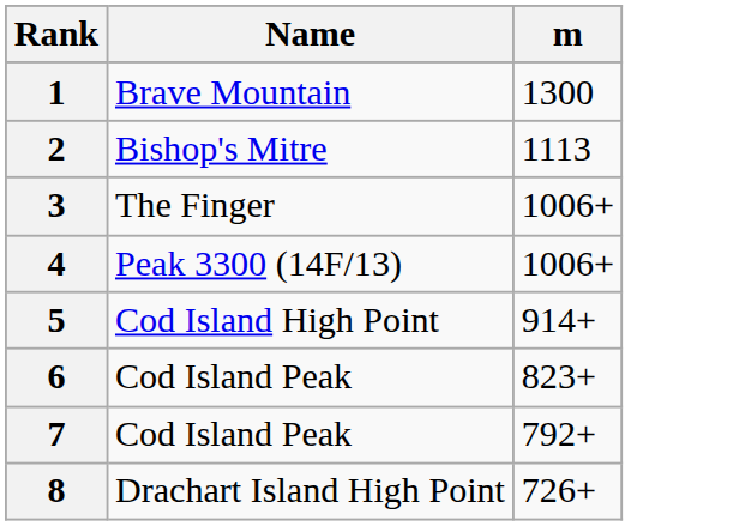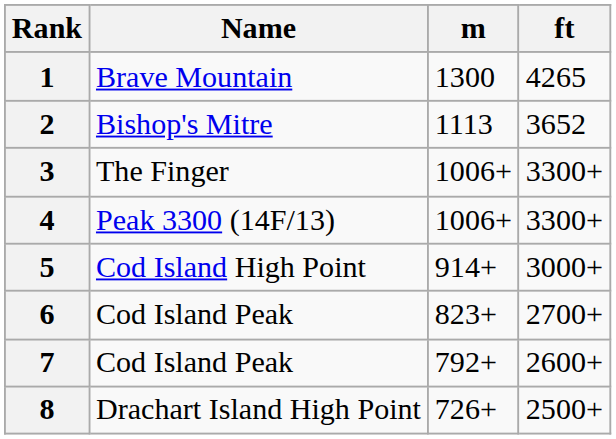+ column: ft | 4265 | 3652 | 3300+ | 3300+ | 3000+ | 2700+ | 2600+ | 2500+
